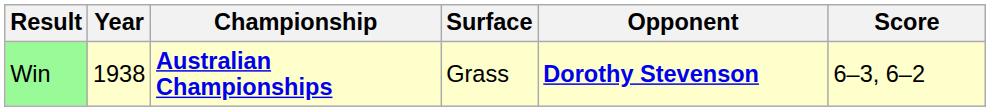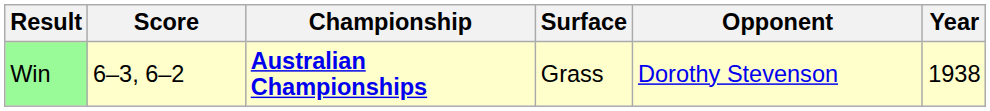columns swapped: Year <-> Score
Win | Opponent: bold -> normal
